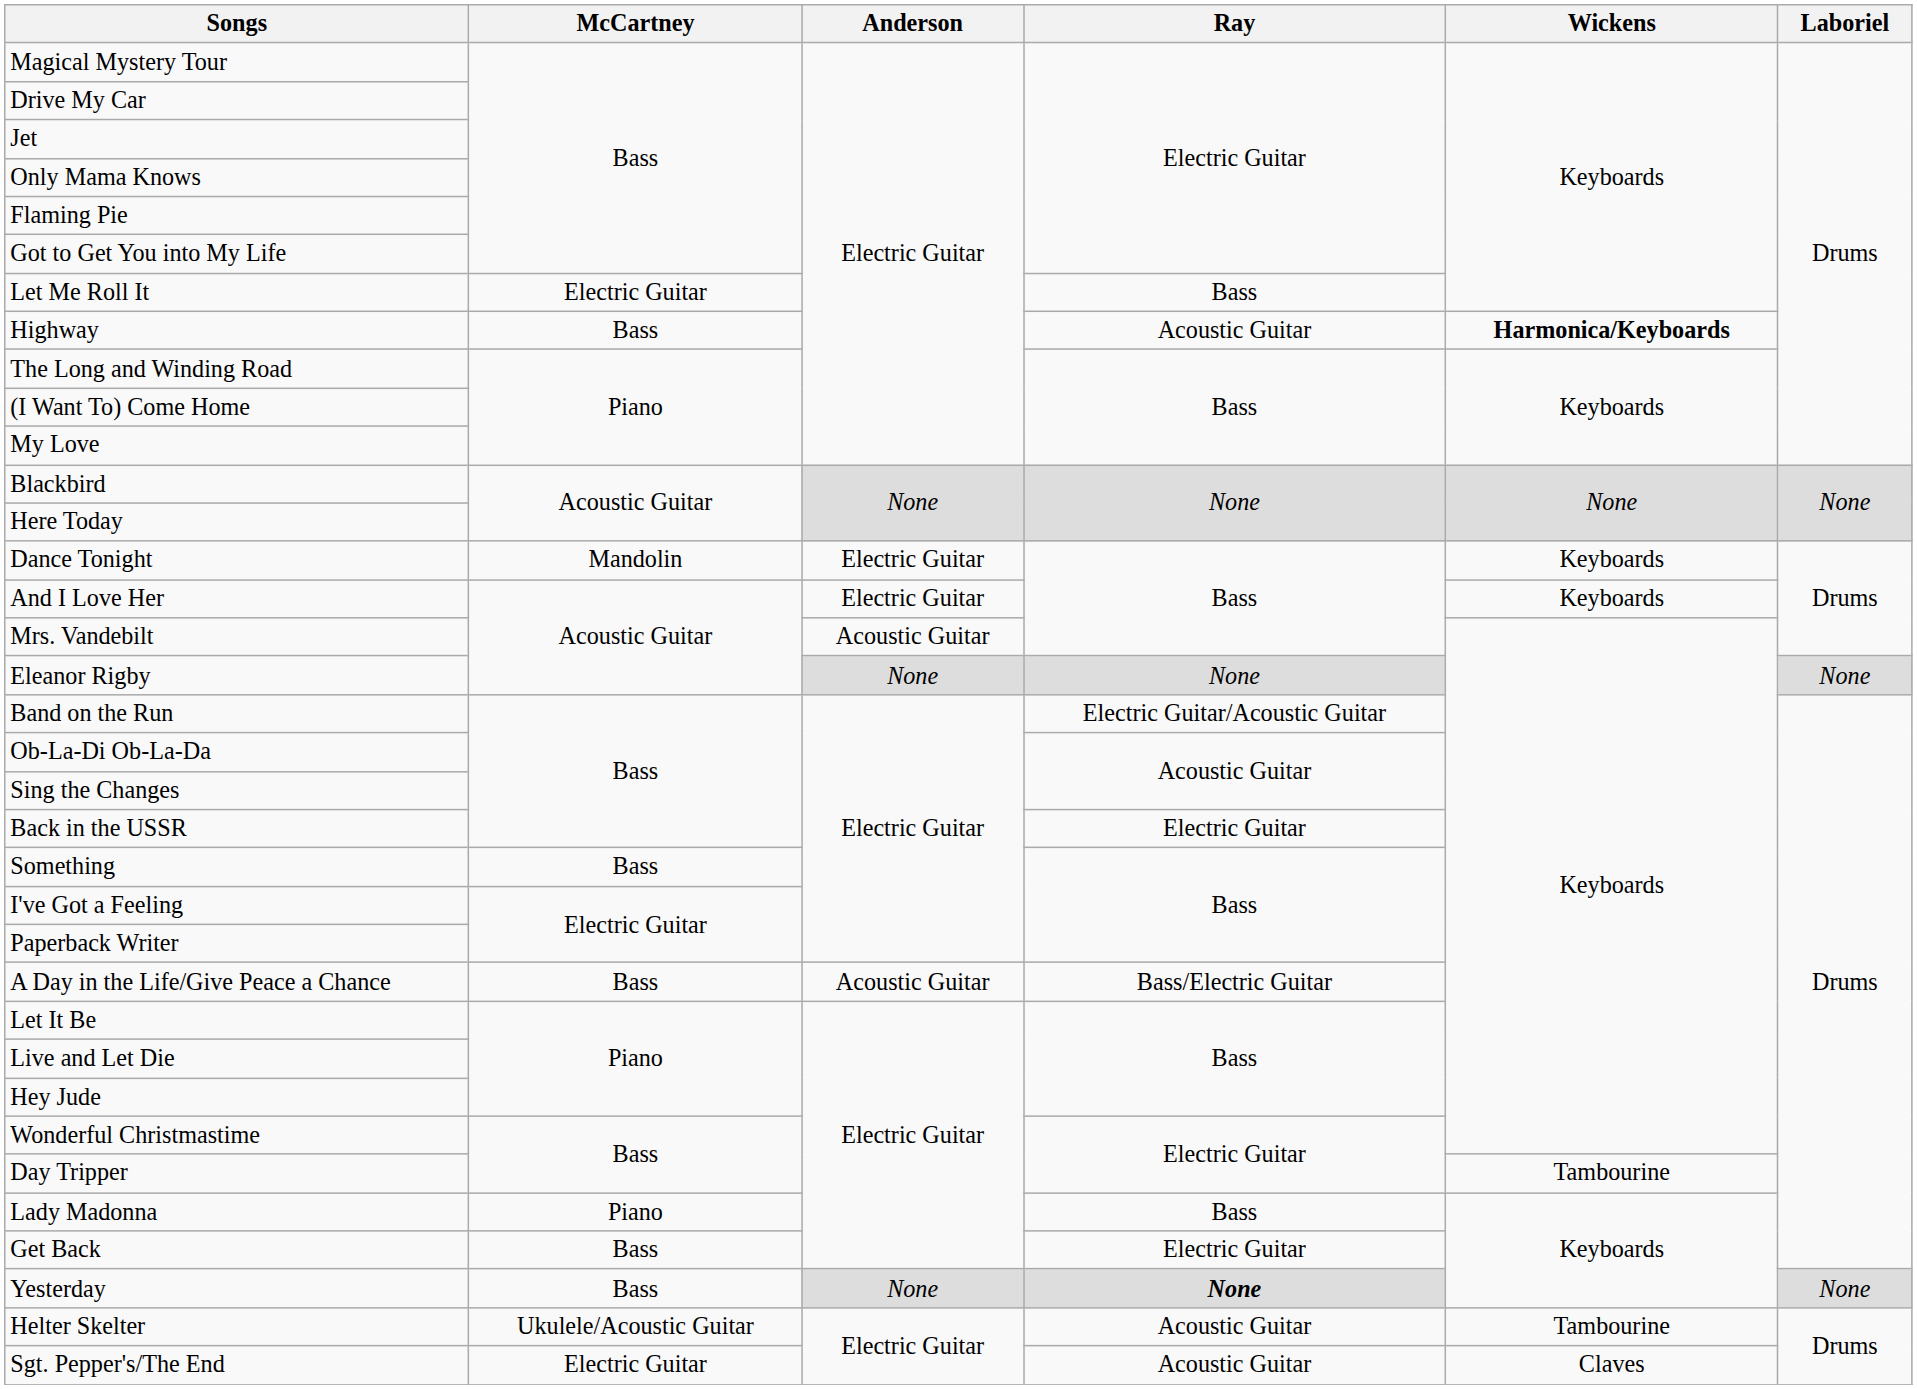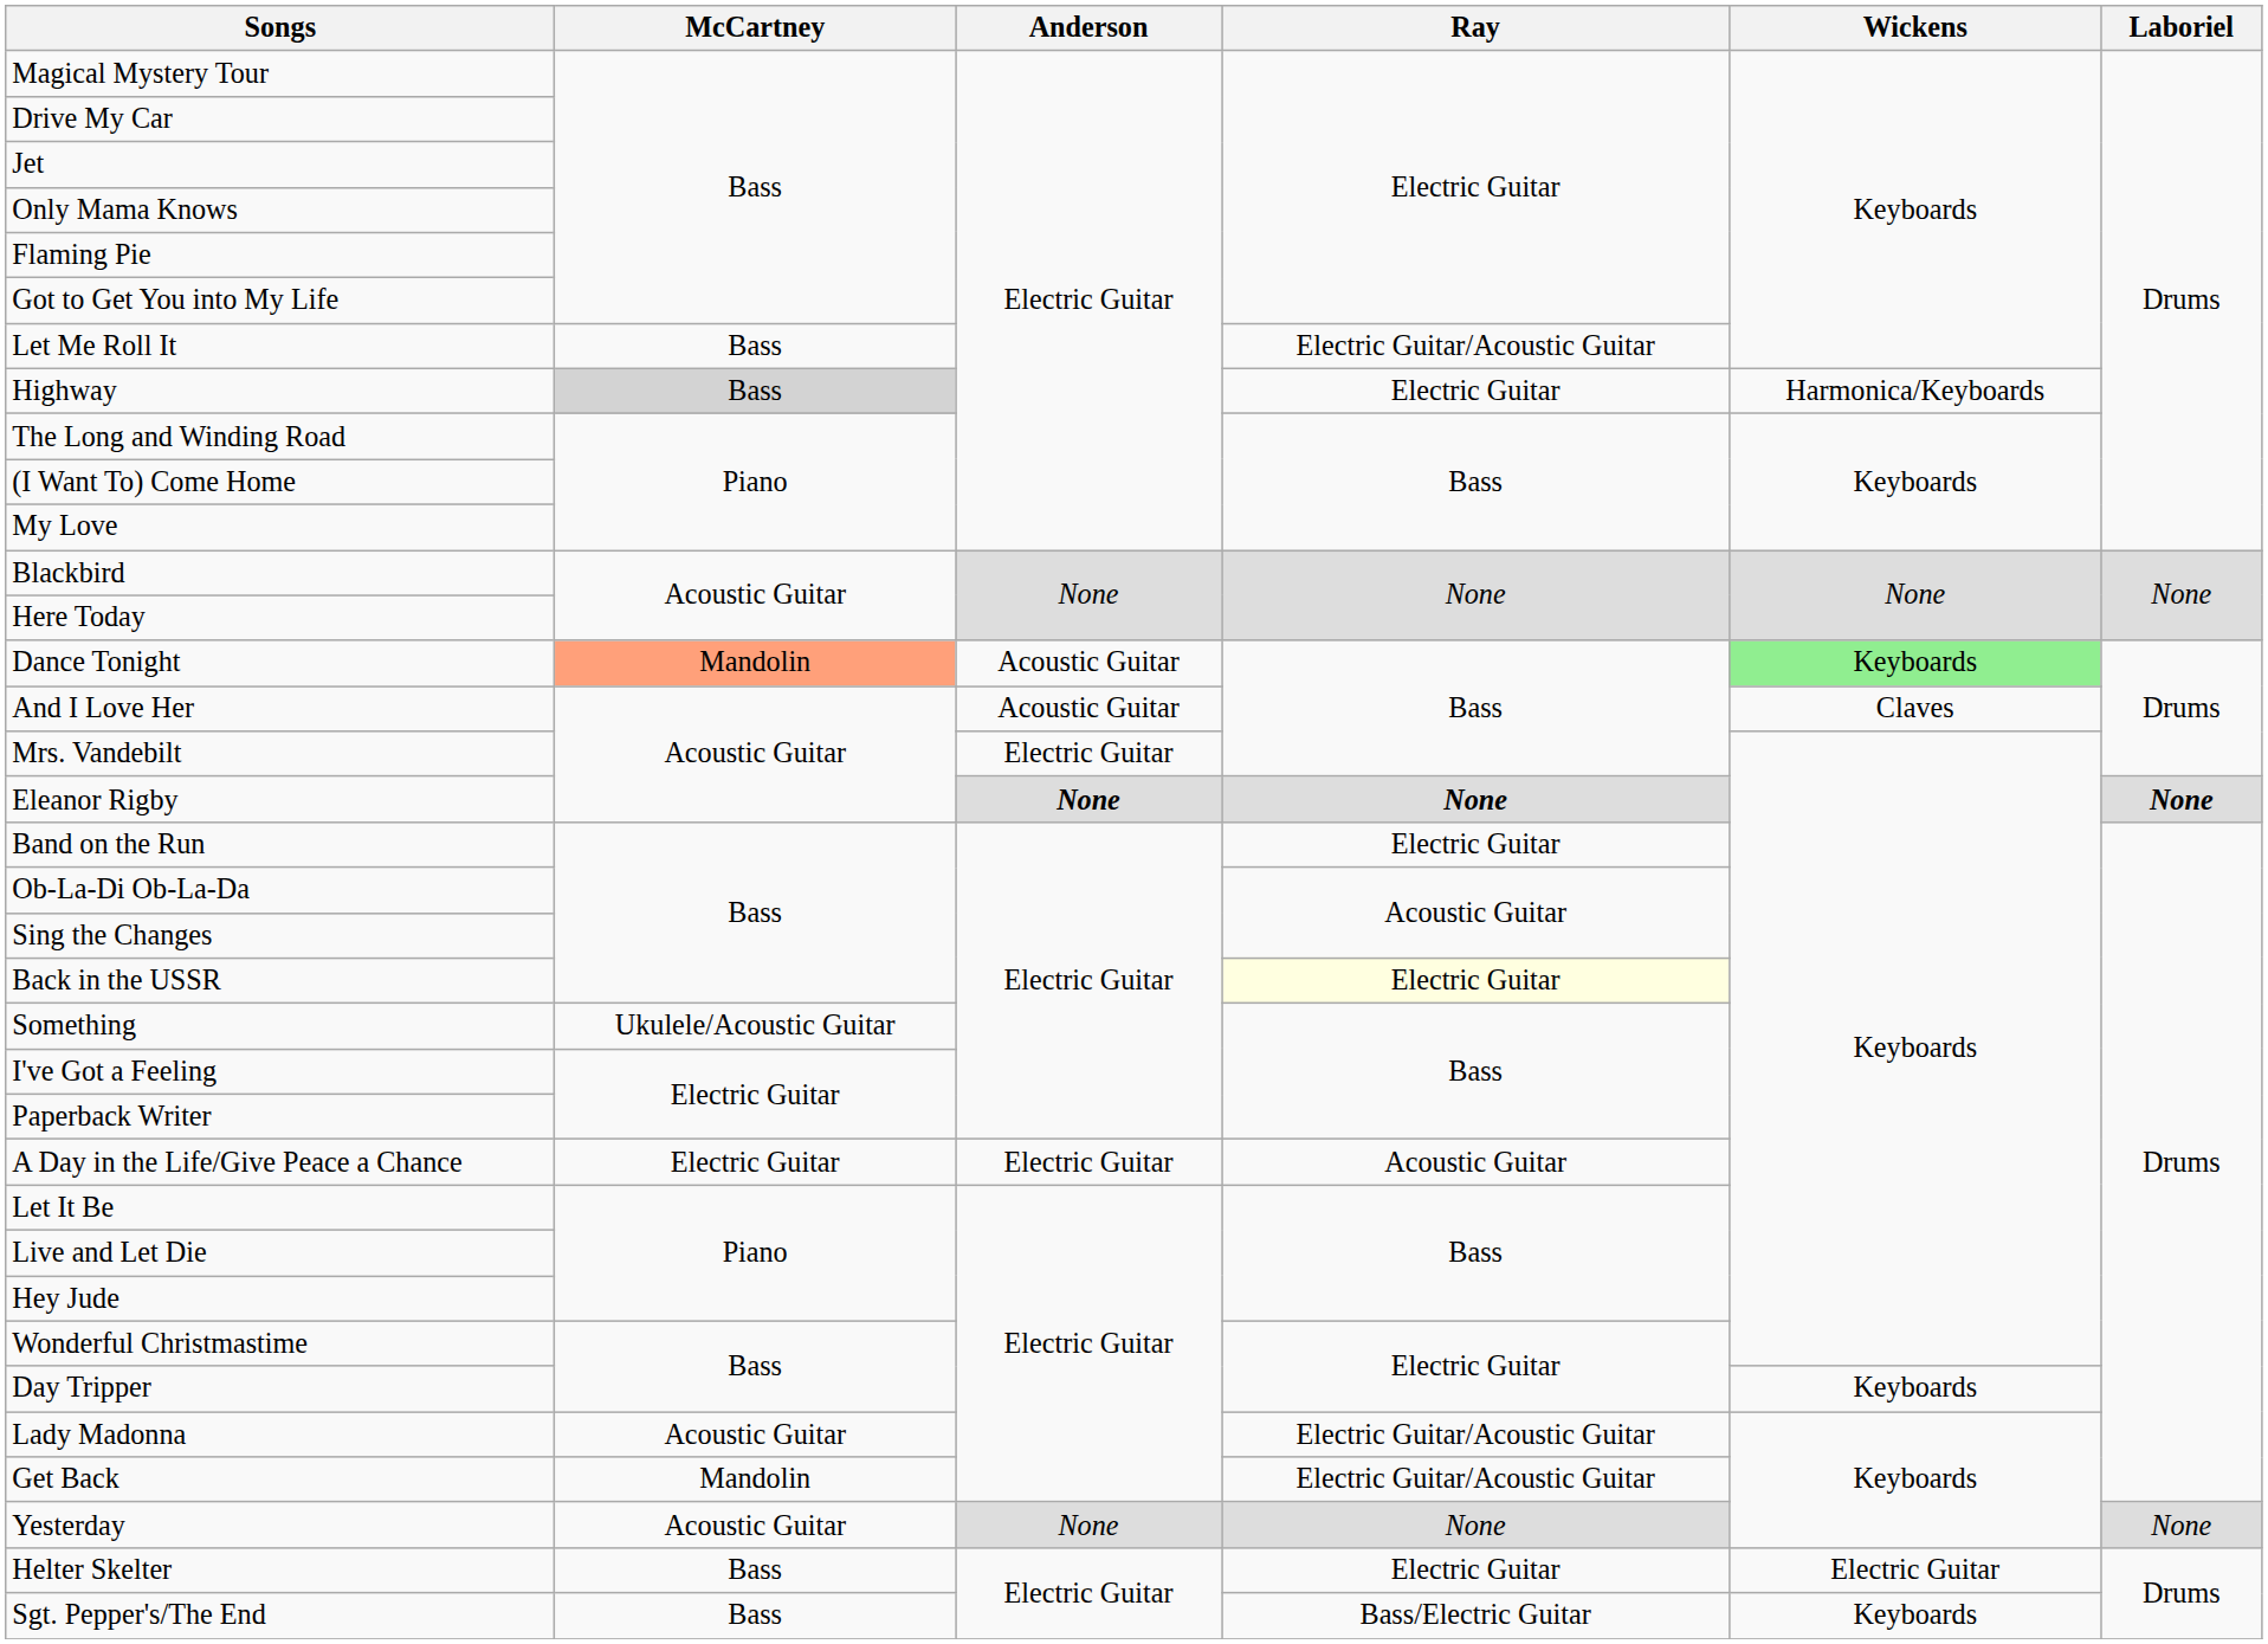Let Me Roll It | McCartney: Electric Guitar -> Bass
Let Me Roll It | Ray: Bass -> Electric Guitar/Acoustic Guitar
Highway | McCartney: no background -> lightgrey background
Highway | Ray: Acoustic Guitar -> Electric Guitar
Highway | Wickens: bold -> normal
Dance Tonight | McCartney: no background -> lightsalmon background
Dance Tonight | Anderson: Electric Guitar -> Acoustic Guitar
Dance Tonight | Wickens: no background -> lightgreen background
And I Love Her | Anderson: Electric Guitar -> Acoustic Guitar
And I Love Her | Wickens: Keyboards -> Claves
Mrs. Vandebilt | Anderson: Acoustic Guitar -> Electric Guitar
Eleanor Rigby | Anderson: normal -> bold
Eleanor Rigby | Ray: normal -> bold
Eleanor Rigby | Laboriel: normal -> bold
Band on the Run | Ray: Electric Guitar/Acoustic Guitar -> Electric Guitar
Back in the USSR | Ray: no background -> lightyellow background
Something | McCartney: Bass -> Ukulele/Acoustic Guitar
A Day in the Life/Give Peace a Chance | McCartney: Bass -> Electric Guitar
A Day in the Life/Give Peace a Chance | Anderson: Acoustic Guitar -> Electric Guitar
A Day in the Life/Give Peace a Chance | Ray: Bass/Electric Guitar -> Acoustic Guitar
Day Tripper | Wickens: Tambourine -> Keyboards
Lady Madonna | McCartney: Piano -> Acoustic Guitar
Lady Madonna | Ray: Bass -> Electric Guitar/Acoustic Guitar
Get Back | McCartney: Bass -> Mandolin
Get Back | Ray: Electric Guitar -> Electric Guitar/Acoustic Guitar
Yesterday | McCartney: Bass -> Acoustic Guitar
Yesterday | Ray: bold -> normal
Helter Skelter | McCartney: Ukulele/Acoustic Guitar -> Bass
Helter Skelter | Ray: Acoustic Guitar -> Electric Guitar
Helter Skelter | Wickens: Tambourine -> Electric Guitar
Sgt. Pepper's/The End | McCartney: Electric Guitar -> Bass
Sgt. Pepper's/The End | Ray: Acoustic Guitar -> Bass/Electric Guitar
Sgt. Pepper's/The End | Wickens: Claves -> Keyboards
